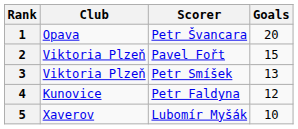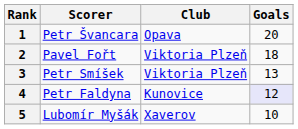columns swapped: Scorer <-> Club
2 | Goals: 15 -> 18
4 | Goals: no background -> lavender background
